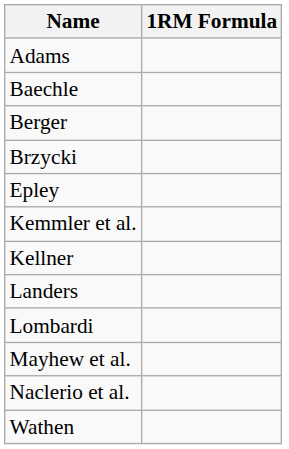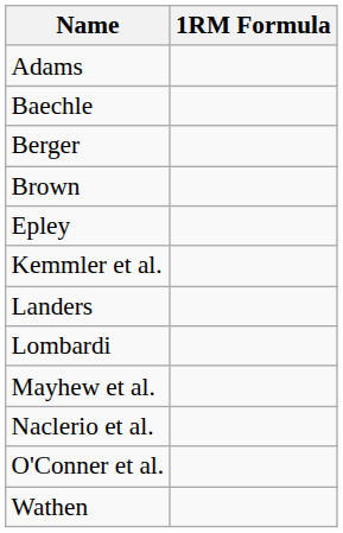+ row: Brown
- row: Brzycki
- row: Kellner
+ row: O'Conner et al.
